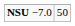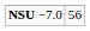NSU −7.0 | column 2: 50 -> 56
